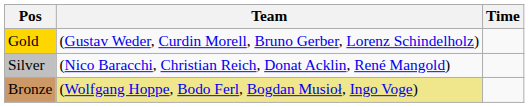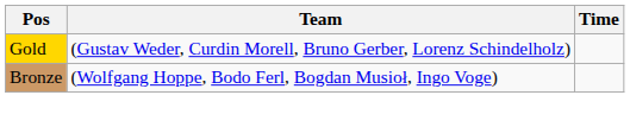- row: Silver | (Nico Baracchi, Christian Reich, Donat Acklin, René Mangold)
Bronze | Team: khaki background -> no background
